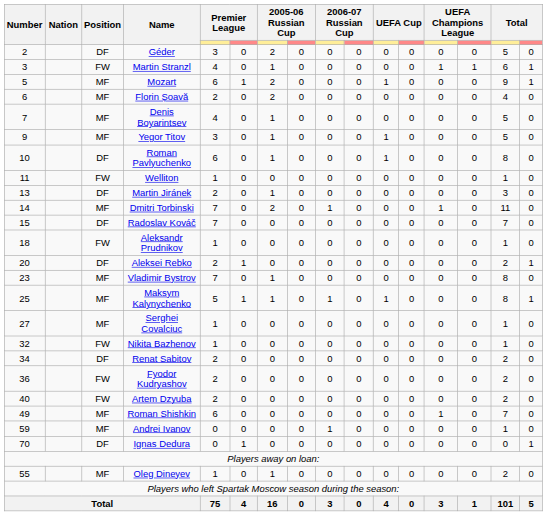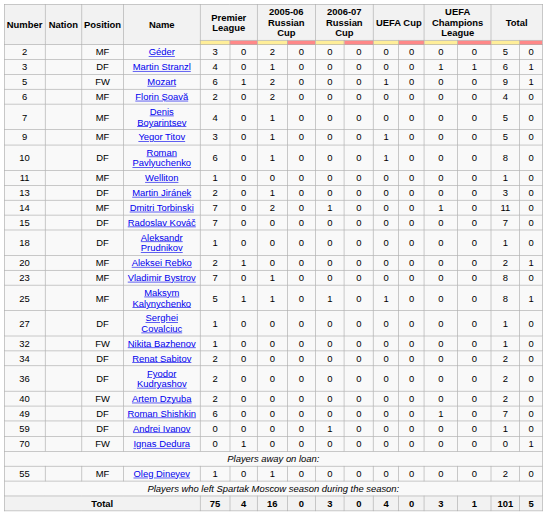Géder | Position: DF -> MF
Martin Stranzl | Position: FW -> DF
Mozart | Position: MF -> FW
Welliton | Position: FW -> MF
Aleksandr Prudnikov | Position: FW -> DF
Aleksei Rebko | Position: DF -> MF
Serghei Covalciuc | Position: MF -> DF
Fyodor Kudryashov | Position: FW -> DF
Roman Shishkin | Position: MF -> DF
Andrei Ivanov | Position: MF -> DF
Ignas Dedura | Position: DF -> FW
